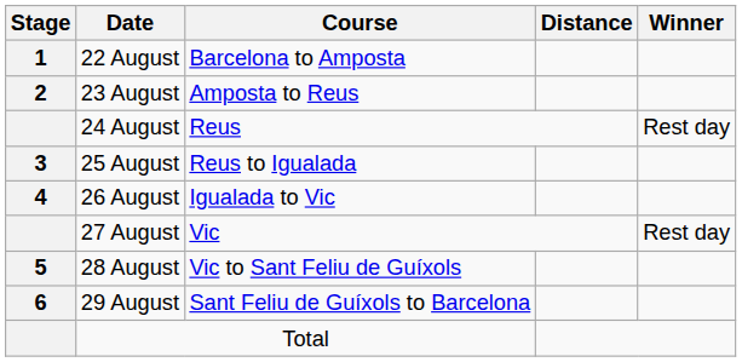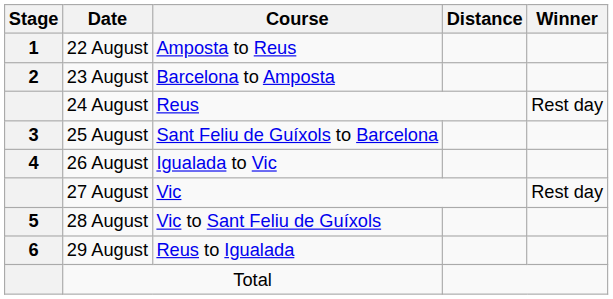22 August | Course: Barcelona to Amposta -> Amposta to Reus
23 August | Course: Amposta to Reus -> Barcelona to Amposta
25 August | Course: Reus to Igualada -> Sant Feliu de Guíxols to Barcelona
29 August | Course: Sant Feliu de Guíxols to Barcelona -> Reus to Igualada
